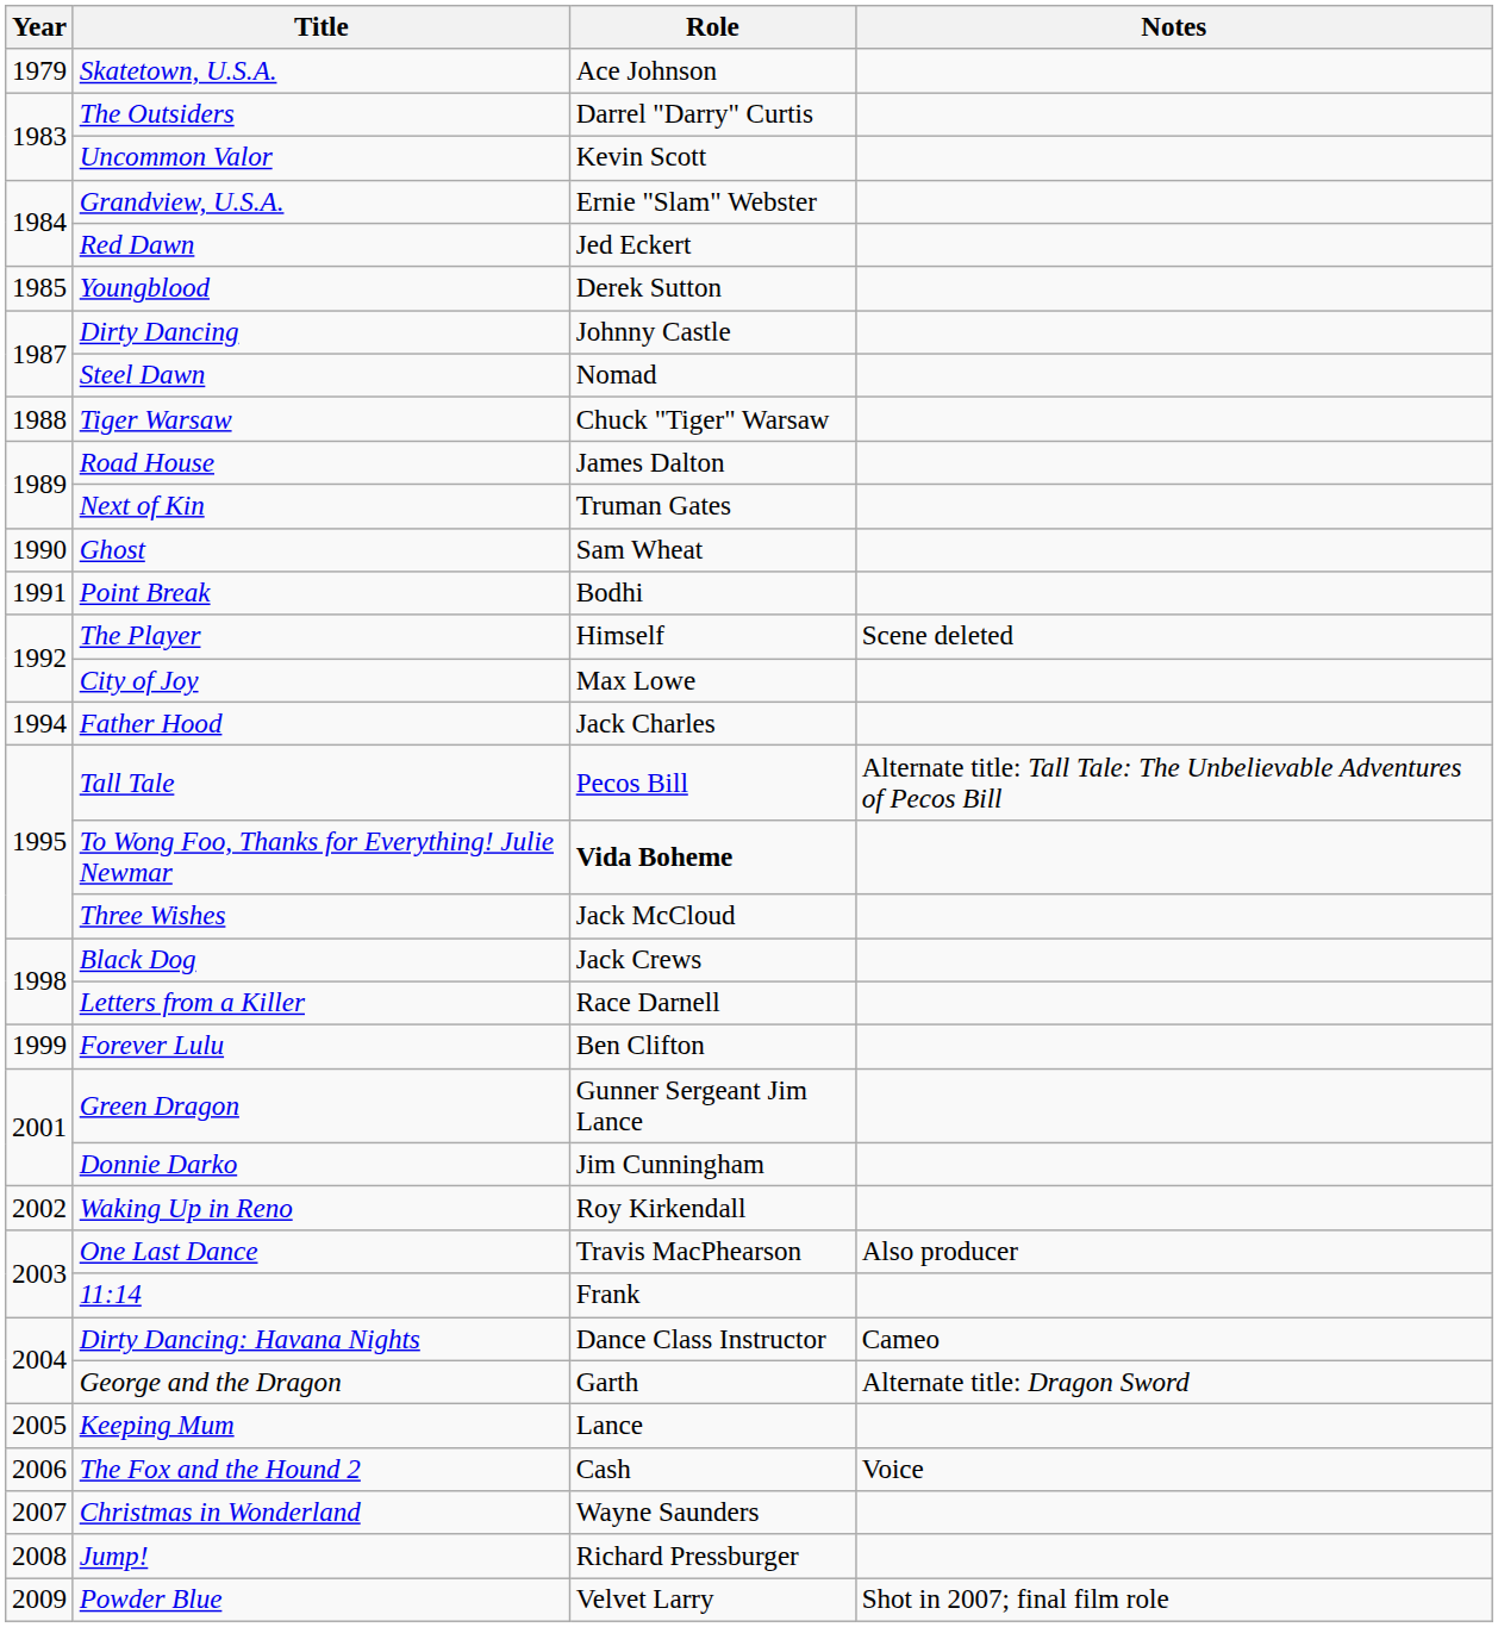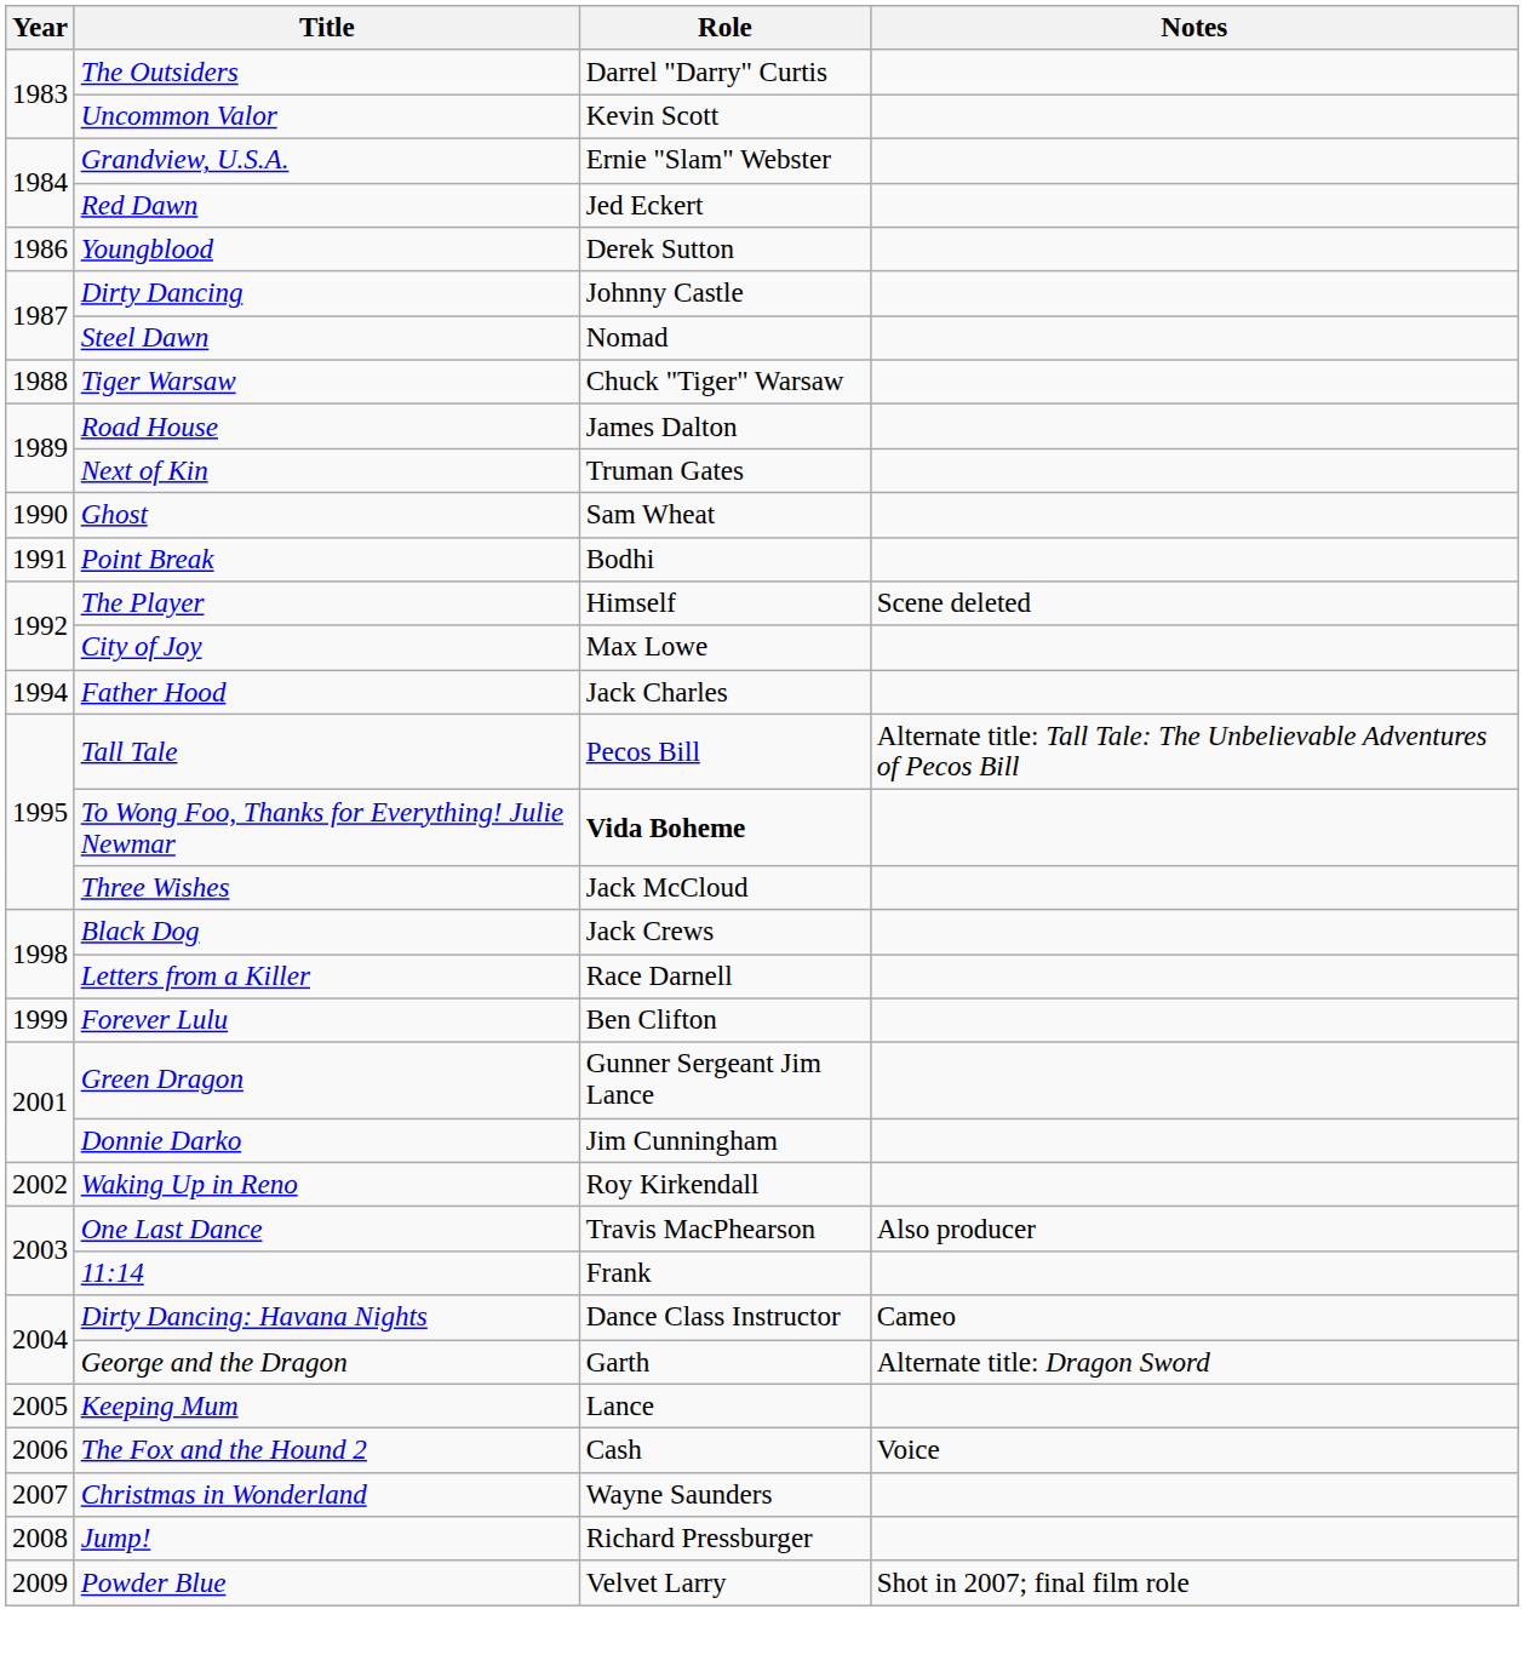- row: 1979 | Skatetown, U.S.A. | Ace Johnson
Youngblood | Year: 1985 -> 1986
